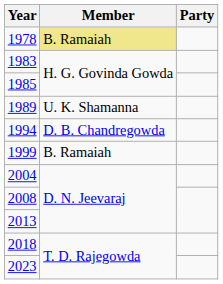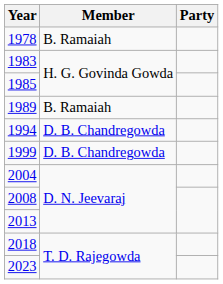1978 | Member: khaki background -> no background
1989 | Member: U. K. Shamanna -> B. Ramaiah
1999 | Member: B. Ramaiah -> D. B. Chandregowda
